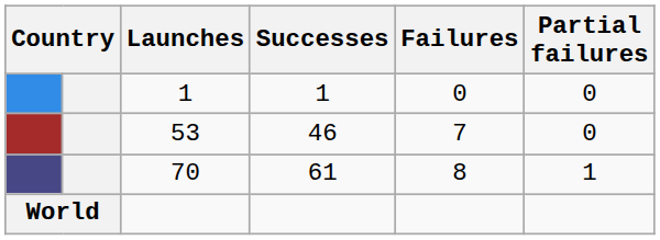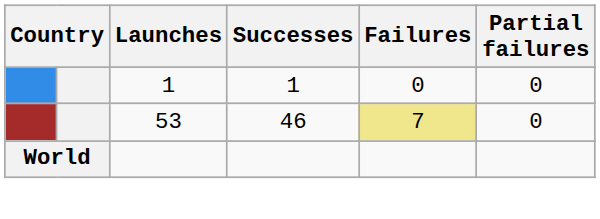53 | Failures: no background -> khaki background
- row: 70 | 61 | 8 | 1
